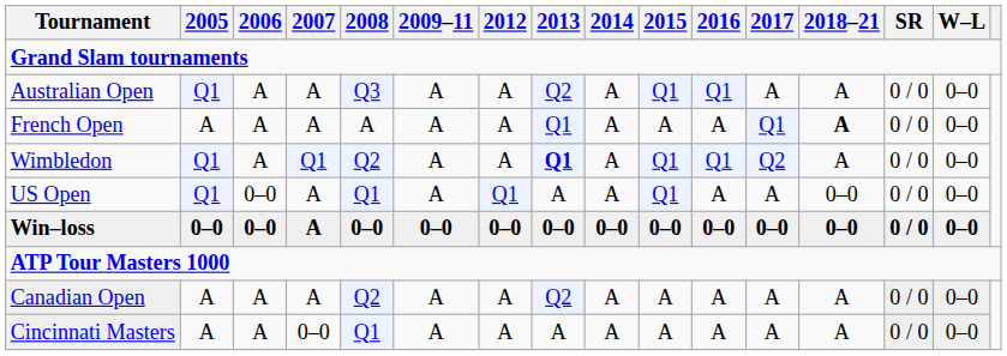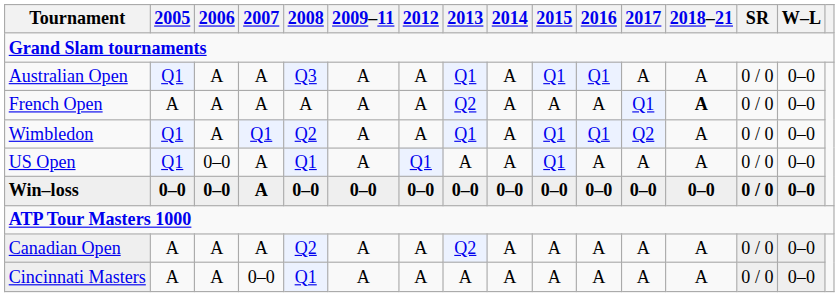Australian Open | 2013: Q2 -> Q1
French Open | 2013: Q1 -> Q2
Wimbledon | 2013: bold -> normal
US Open | 2018–21: 0–0 -> A
